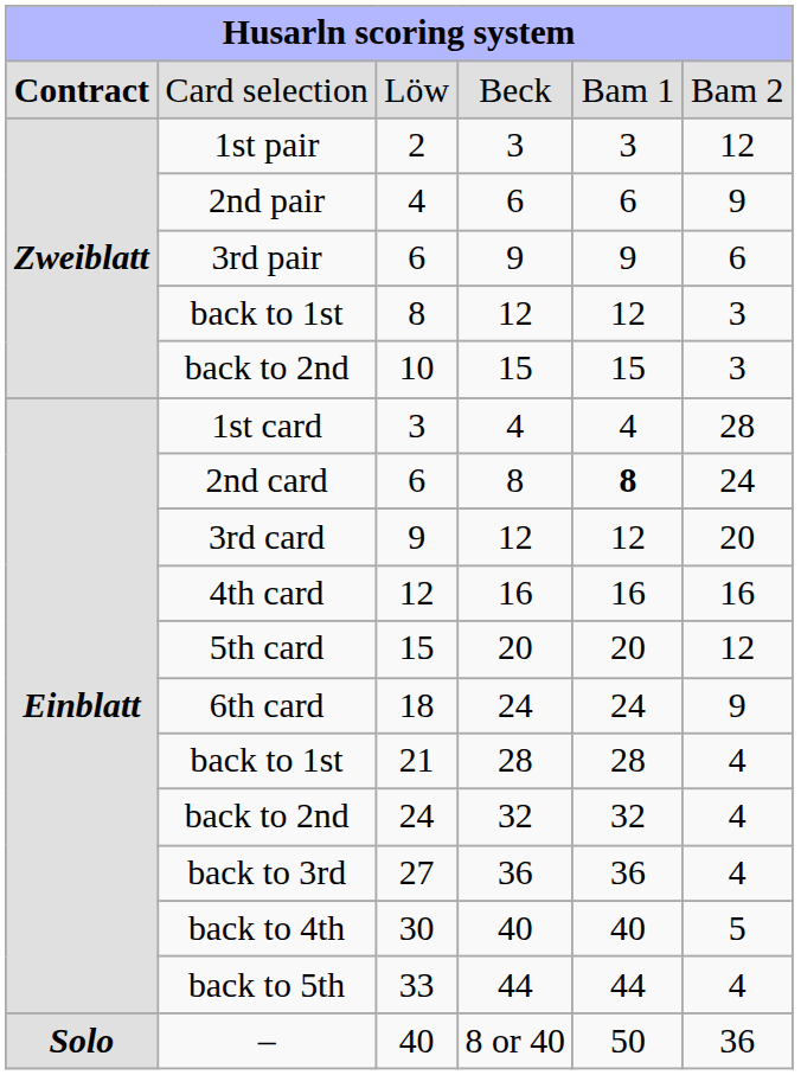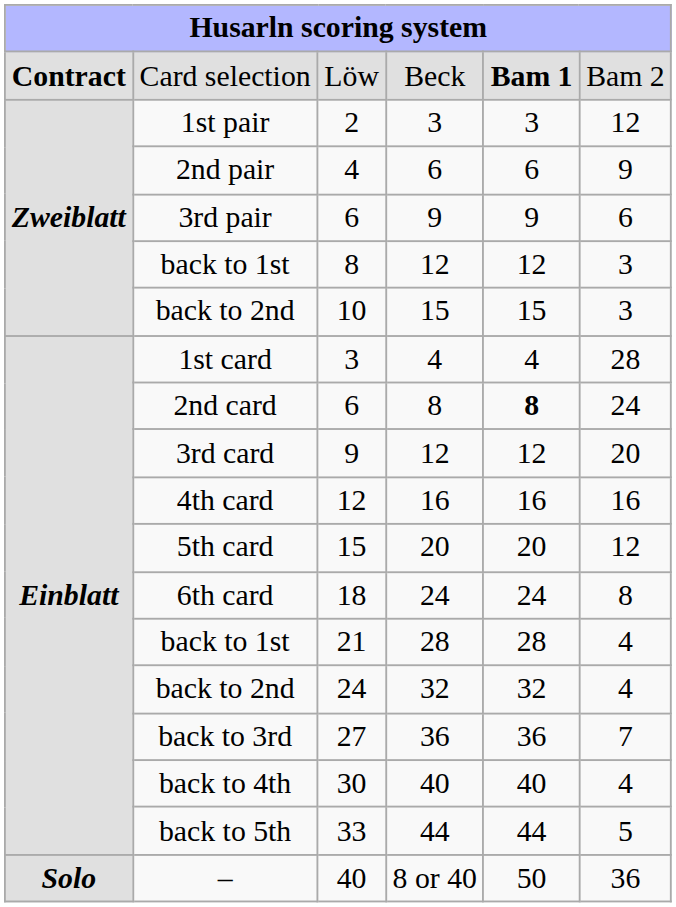Löw | column 5: normal -> bold
18 | column 6: 9 -> 8
27 | column 6: 4 -> 7
30 | column 6: 5 -> 4
33 | column 6: 4 -> 5
